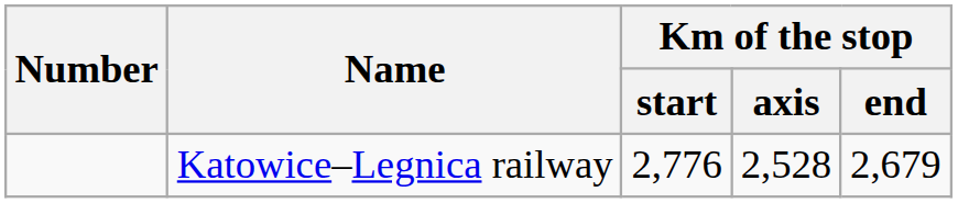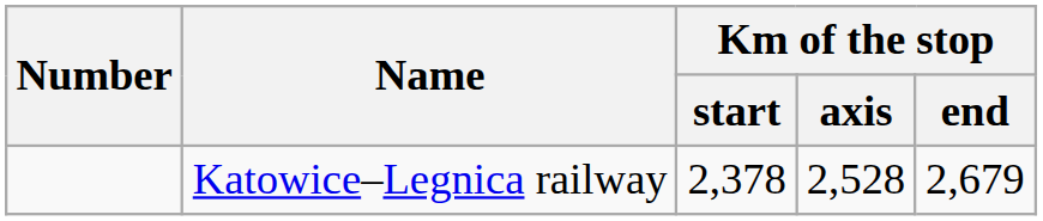Katowice–Legnica railway | Km of the stop / start: 2,776 -> 2,378
